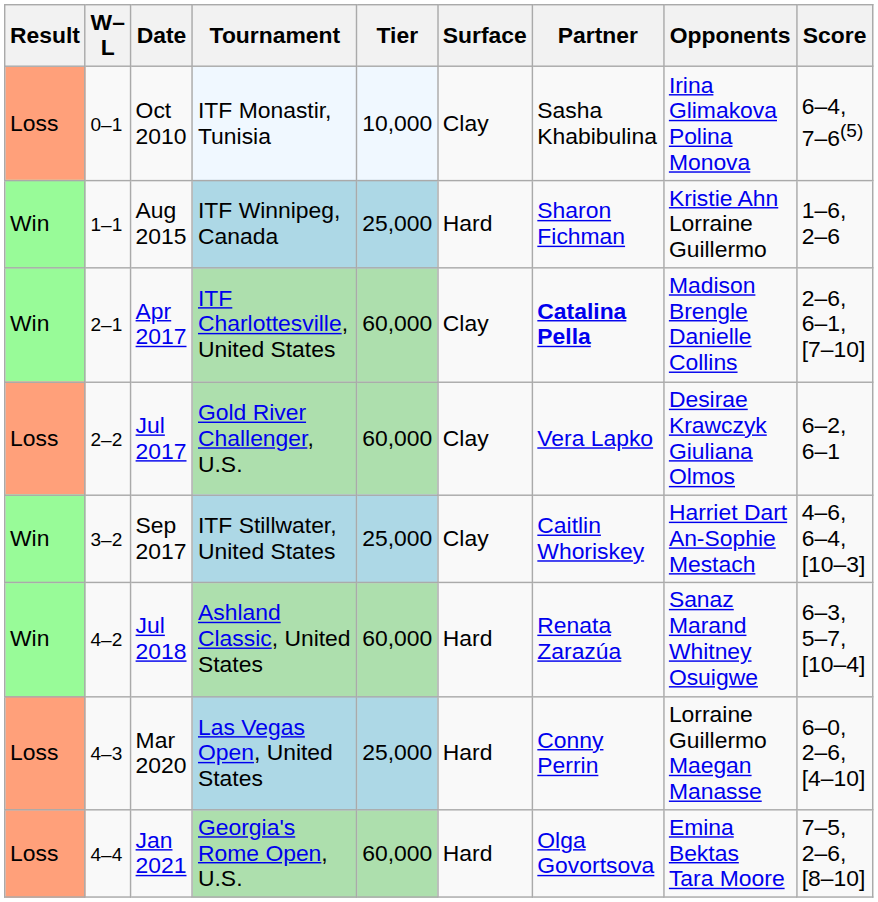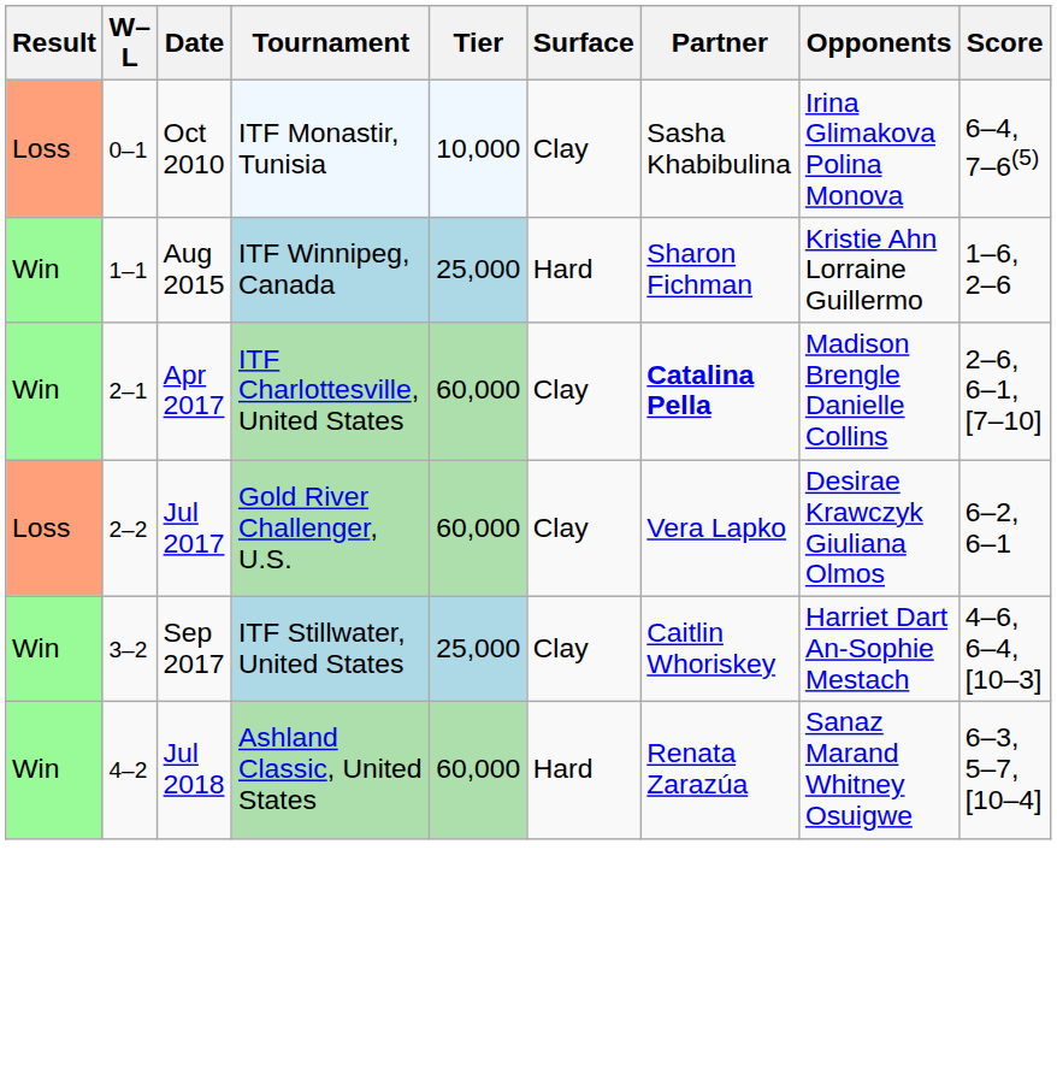- row: Loss | 4–3 | Mar 2020 | Las Vegas Open, United States | 25,000 | Hard | Conny Perrin | Lorraine Guillermo Maegan Manasse | 6–0, 2–6, [4–10]
- row: Loss | 4–4 | Jan 2021 | Georgia's Rome Open, U.S. | 60,000 | Hard | Olga Govortsova | Emina Bektas Tara Moore | 7–5, 2–6, [8–10]
